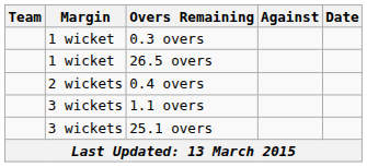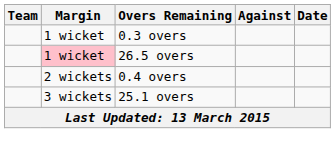26.5 overs | Margin: no background -> pink background
- row: 3 wickets | 1.1 overs
